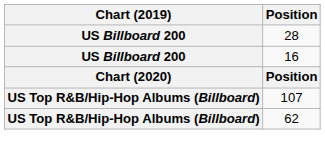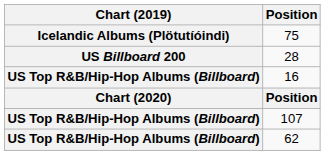+ row: Icelandic Albums (Plötutíóindi) | 75
16 | Chart (2019): US Billboard 200 -> US Top R&B/Hip-Hop Albums (Billboard)
